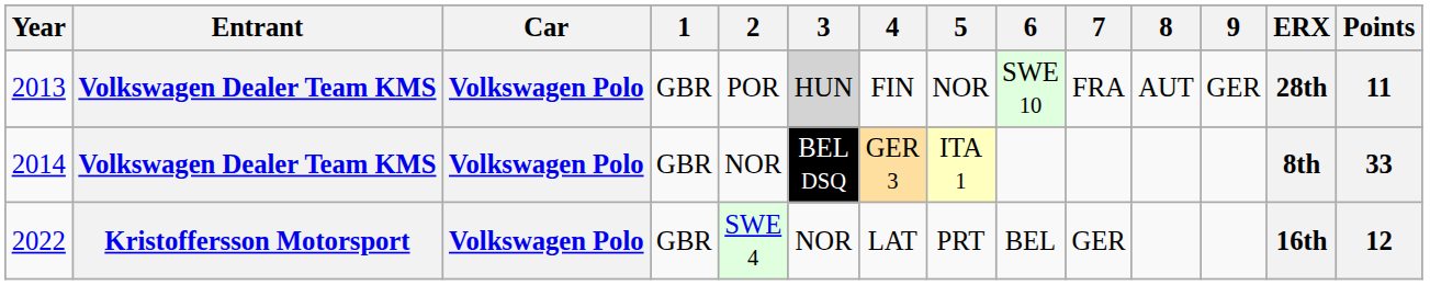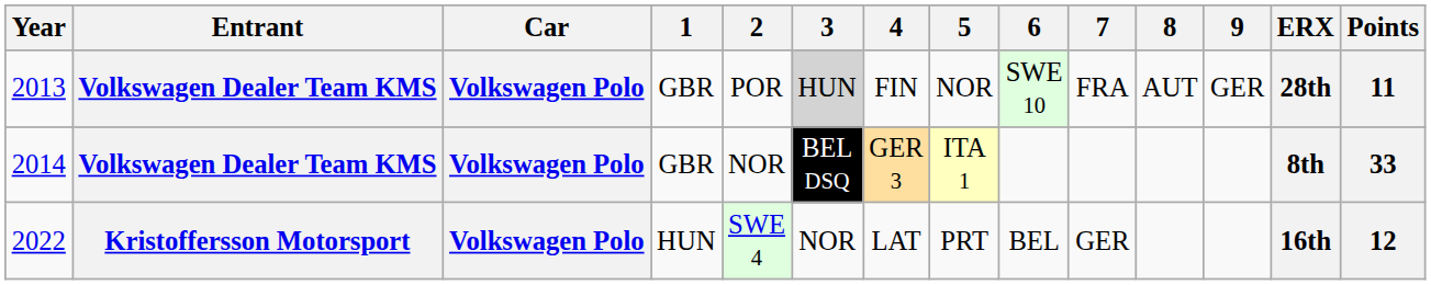2022 | 1: GBR -> HUN
